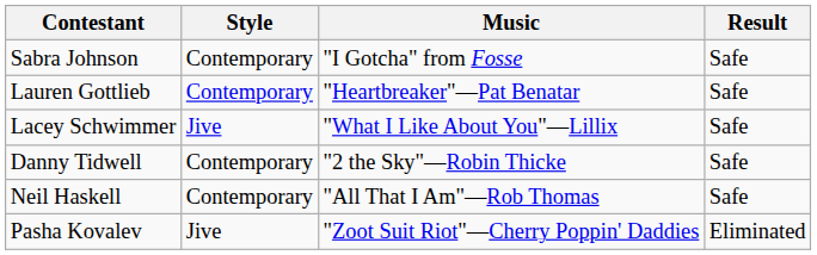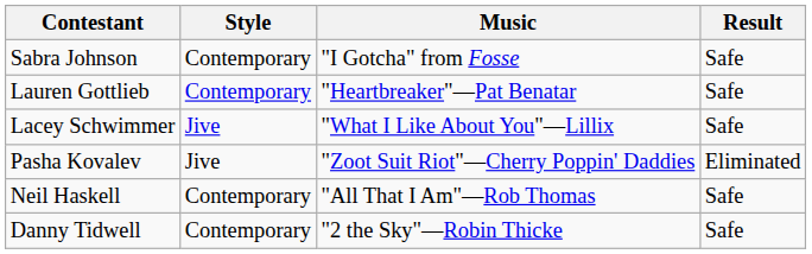rows swapped: Pasha Kovalev <-> Danny Tidwell
